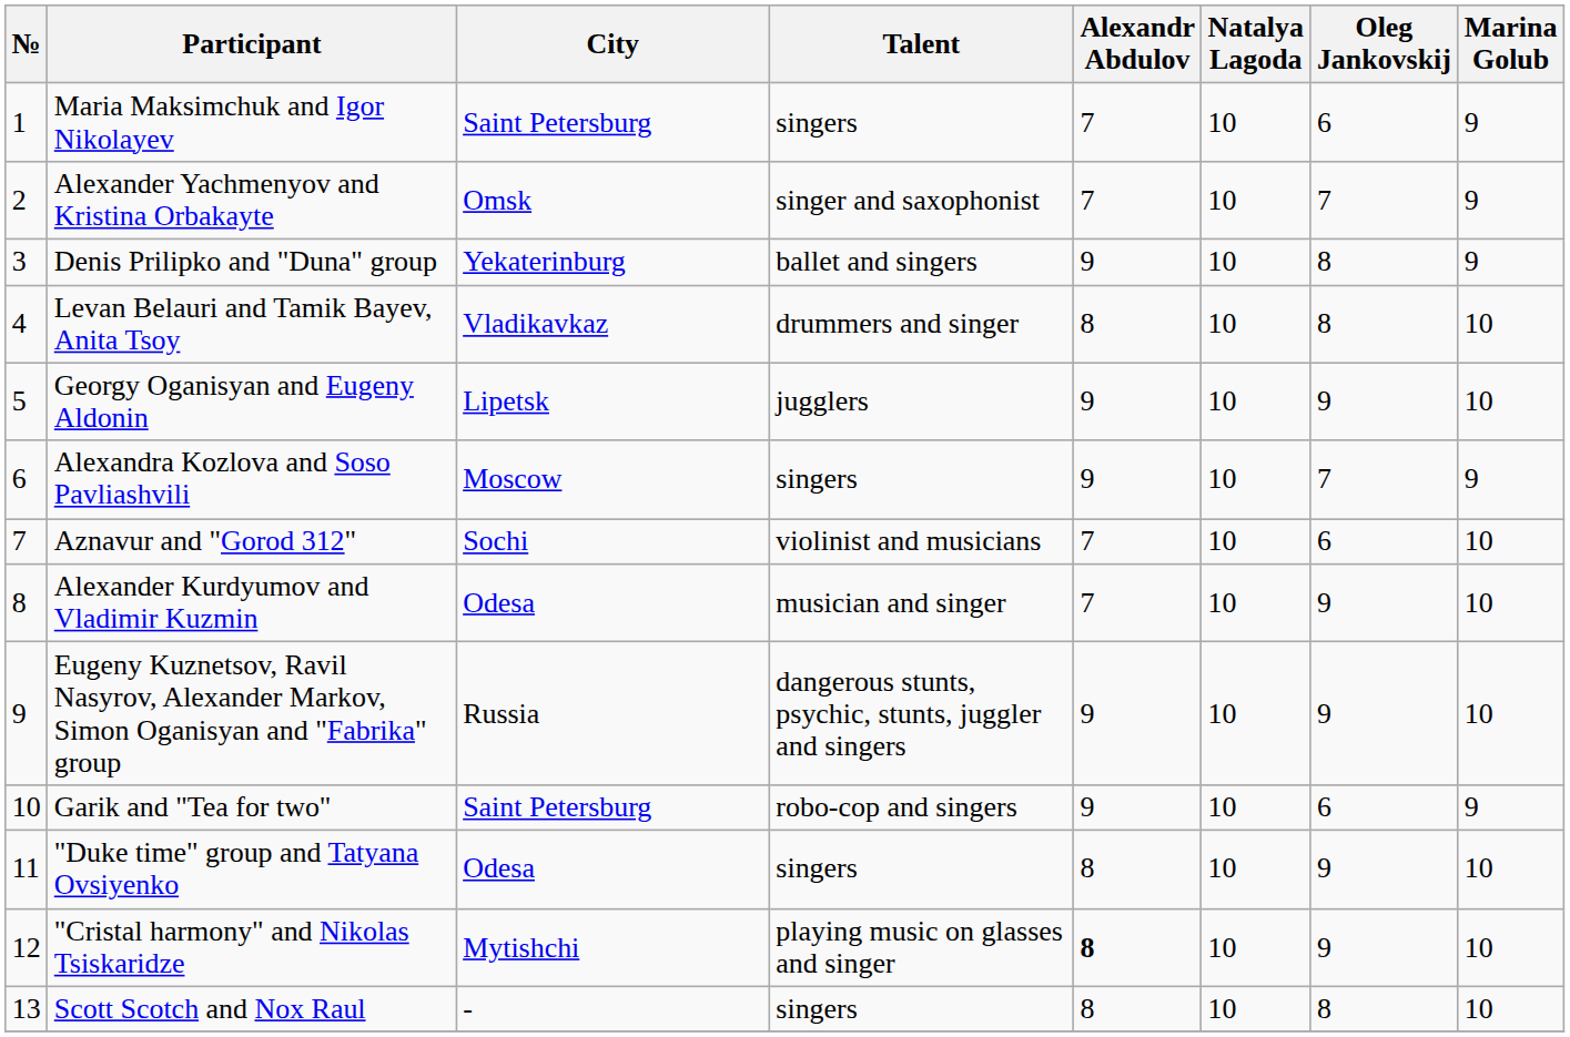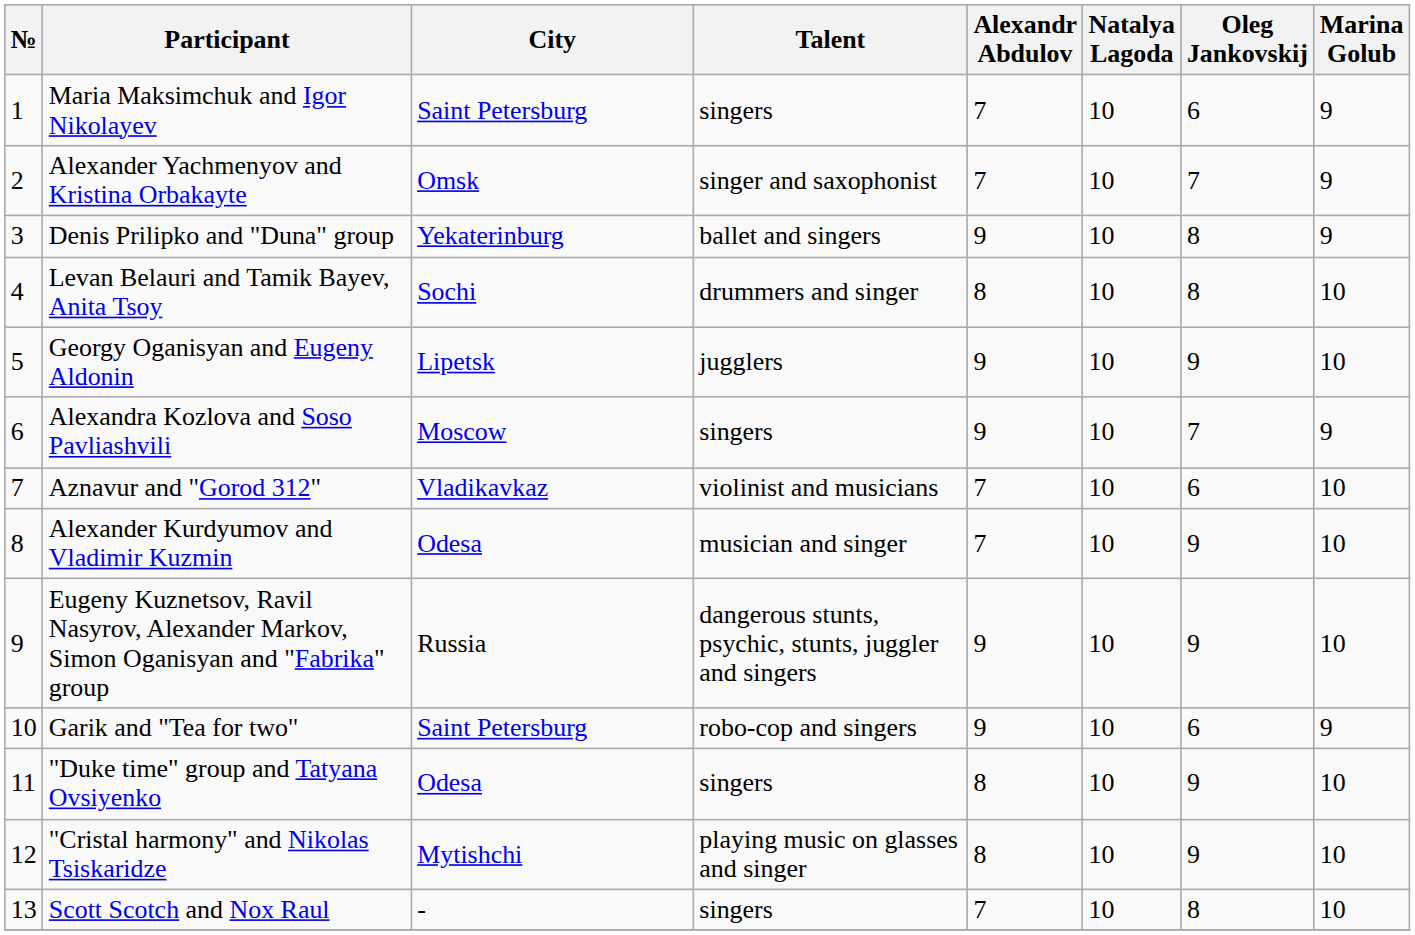Levan Belauri and Tamik Bayev, Anita Tsoy | City: Vladikavkaz -> Sochi
Aznavur and "Gorod 312" | City: Sochi -> Vladikavkaz
"Cristal harmony" and Nikolas Tsiskaridze | Alexandr Abdulov: bold -> normal
Scott Scotch and Nox Raul | Alexandr Abdulov: 8 -> 7
